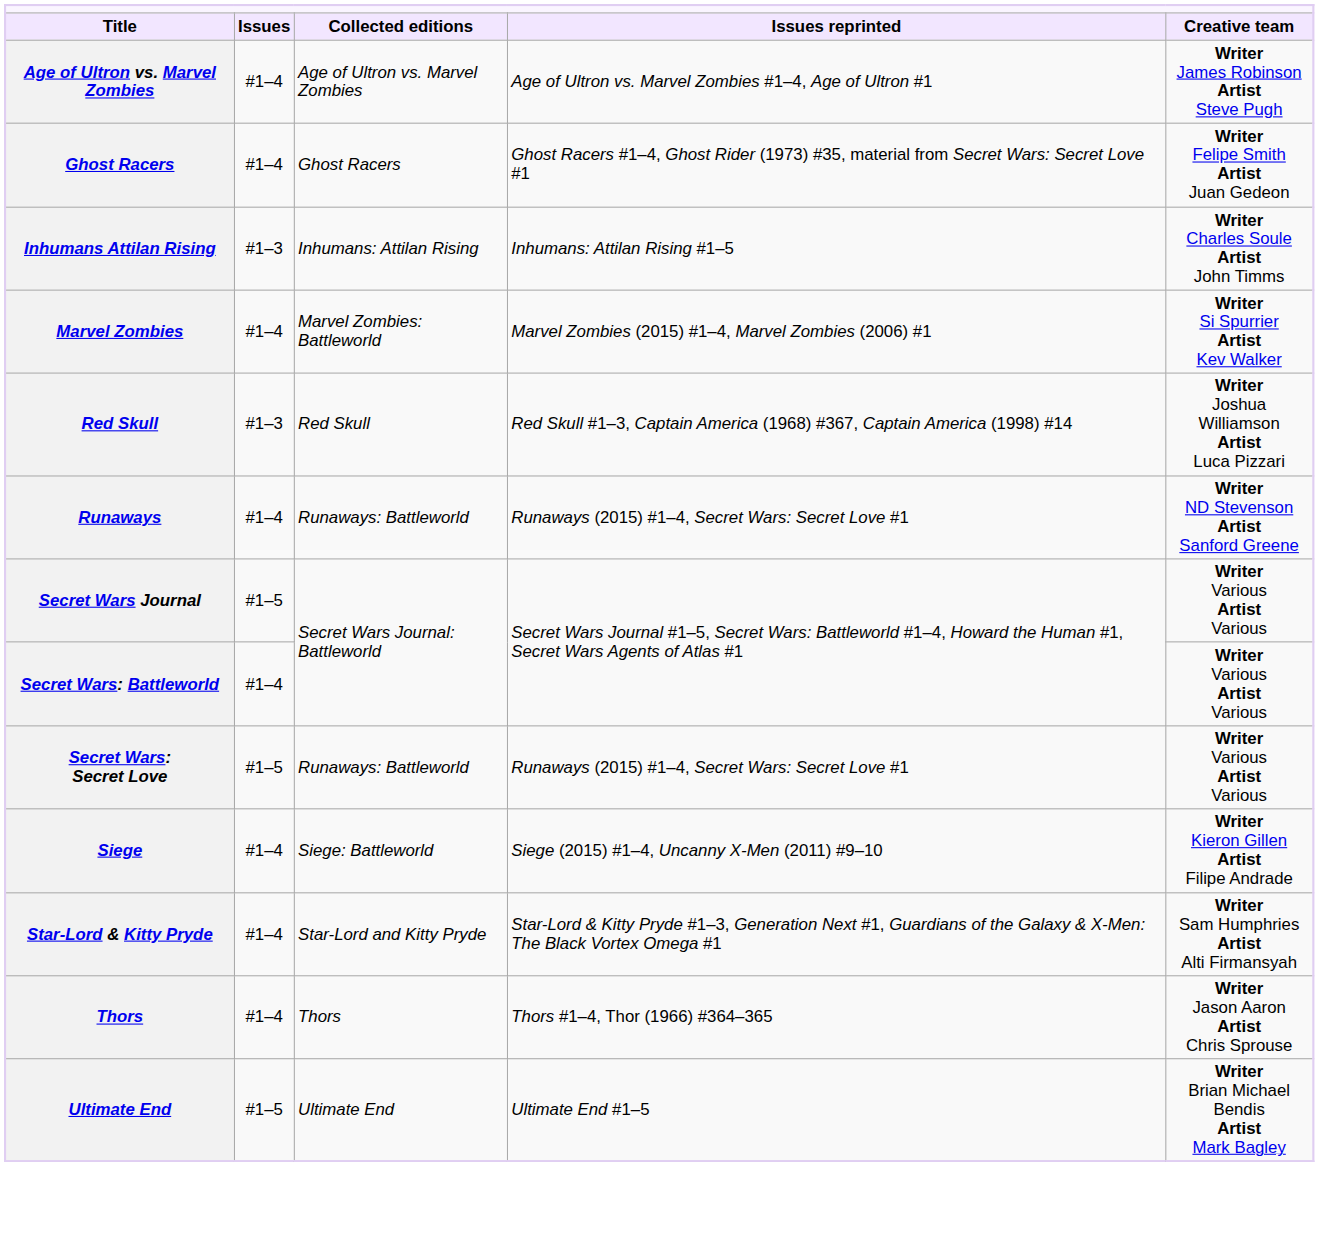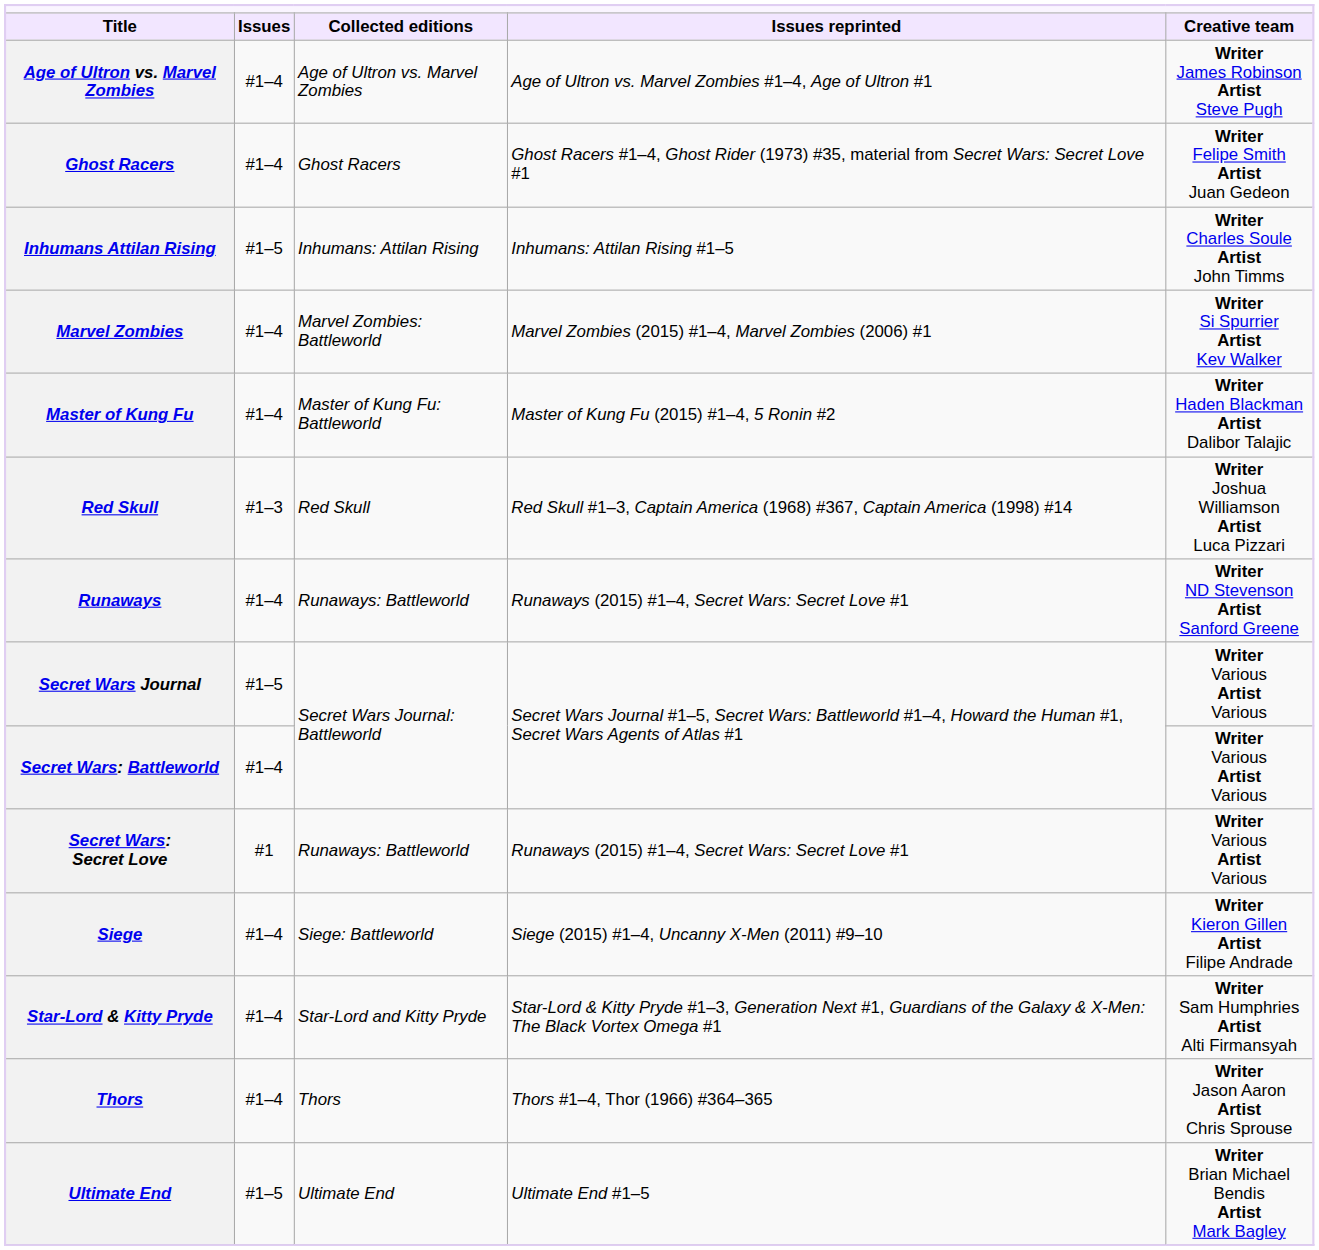Inhumans Attilan Rising | Issues: #1–3 -> #1–5
+ row: Master of Kung Fu | #1–4 | Master of Kung Fu: Battleworld | Master of Kung Fu (2015) #1–4, 5 Ronin #2 | Writer Haden Blackman Artist Dalibor Talajic
Secret Wars: Secret Love | Issues: #1–5 -> #1
